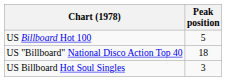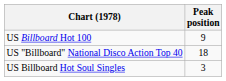US Billboard Hot 100 | Peak position: 5 -> 9
